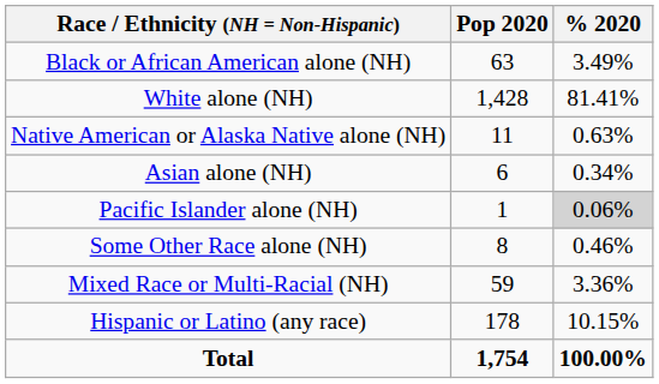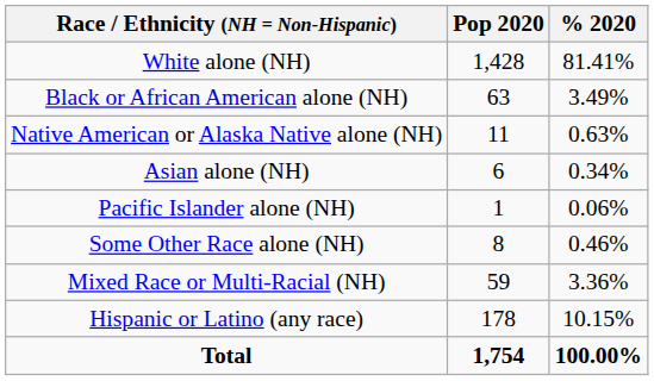rows swapped: White alone (NH) <-> Black or African American alone (NH)
Pacific Islander alone (NH) | % 2020: lightgrey background -> no background
